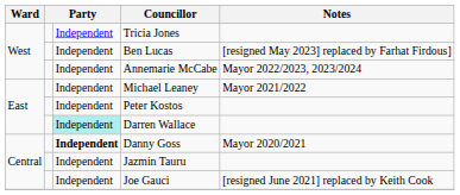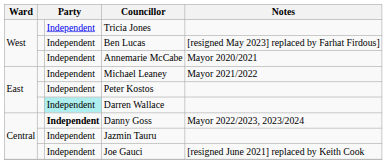Annemarie McCabe | Notes: Mayor 2022/2023, 2023/2024 -> Mayor 2020/2021
Danny Goss | Notes: Mayor 2020/2021 -> Mayor 2022/2023, 2023/2024
